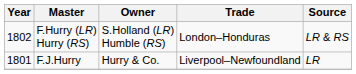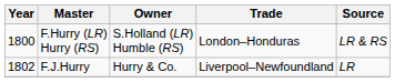F.Hurry (LR) Hurry (RS) | Year: 1802 -> 1800
F.J.Hurry | Year: 1801 -> 1802
